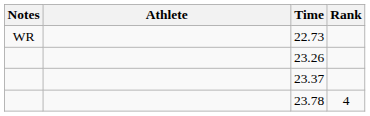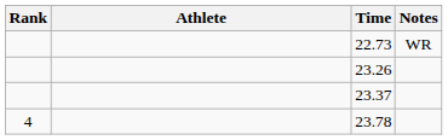columns swapped: Rank <-> Notes
